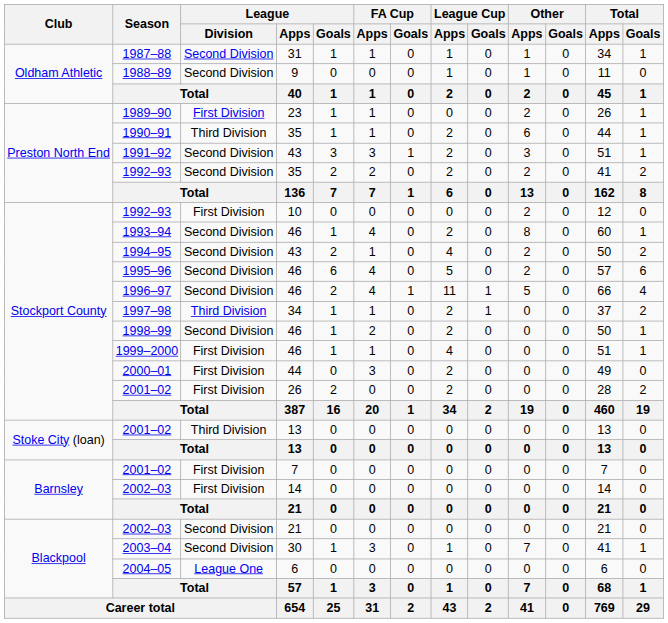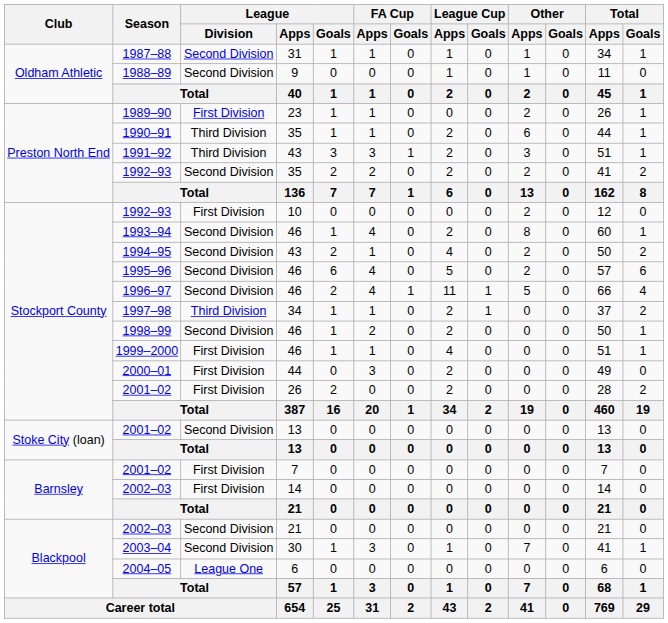1991–92 | League / Division: Second Division -> Third Division
2001–02 / 13 | League / Division: Third Division -> Second Division
